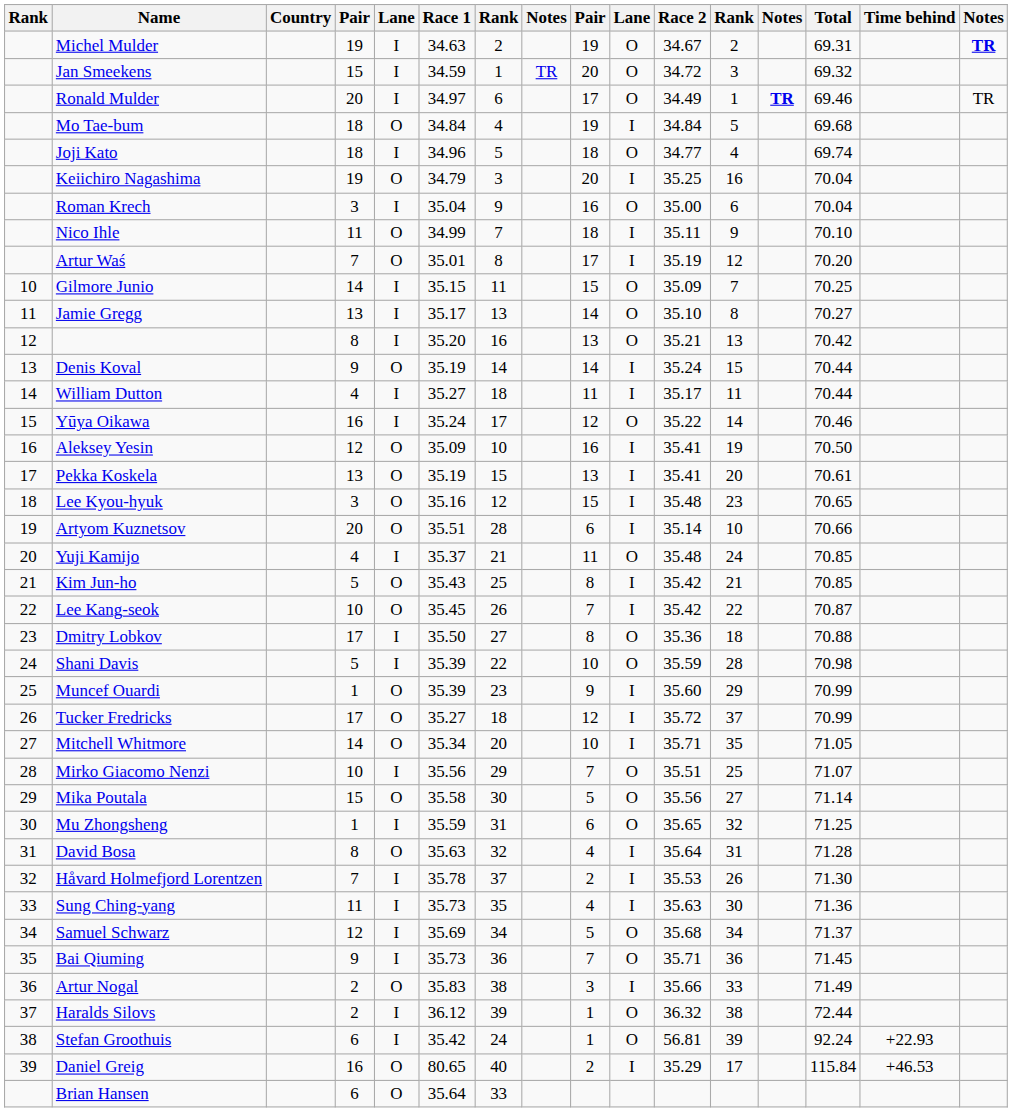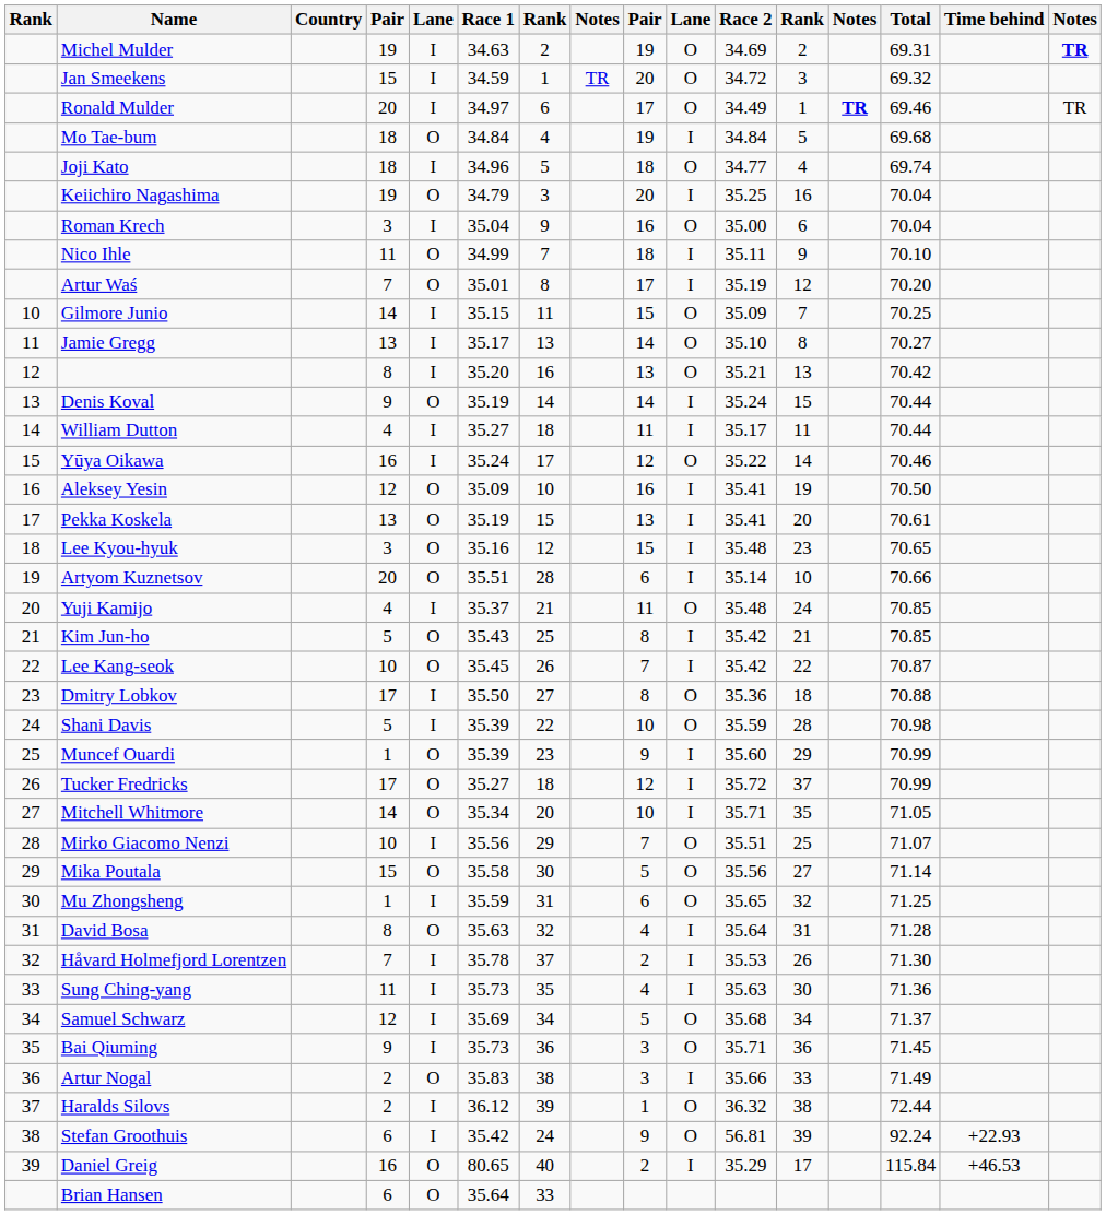Michel Mulder | Race 2: 34.67 -> 34.69
Bai Qiuming | column 9: 7 -> 3
Stefan Groothuis | column 9: 1 -> 9
